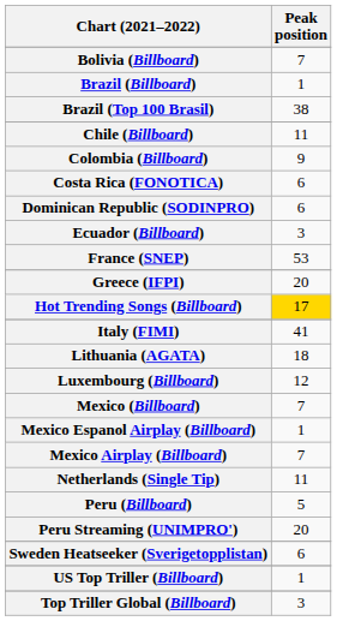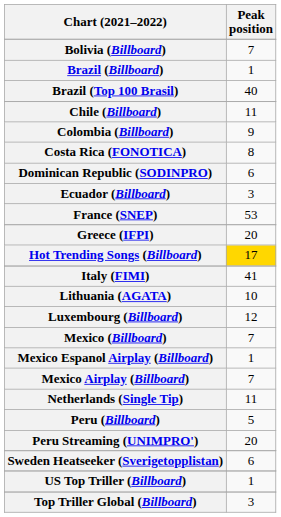Brazil (Top 100 Brasil) | Peak position: 38 -> 40
Costa Rica (FONOTICA) | Peak position: 6 -> 8
Lithuania (AGATA) | Peak position: 18 -> 10
